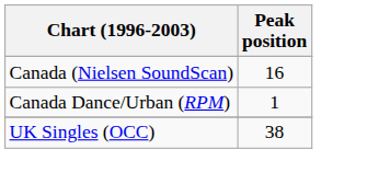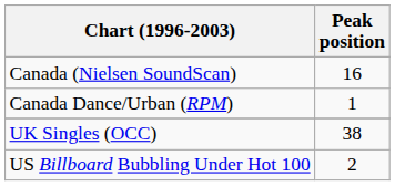+ row: US Billboard Bubbling Under Hot 100 | 2
